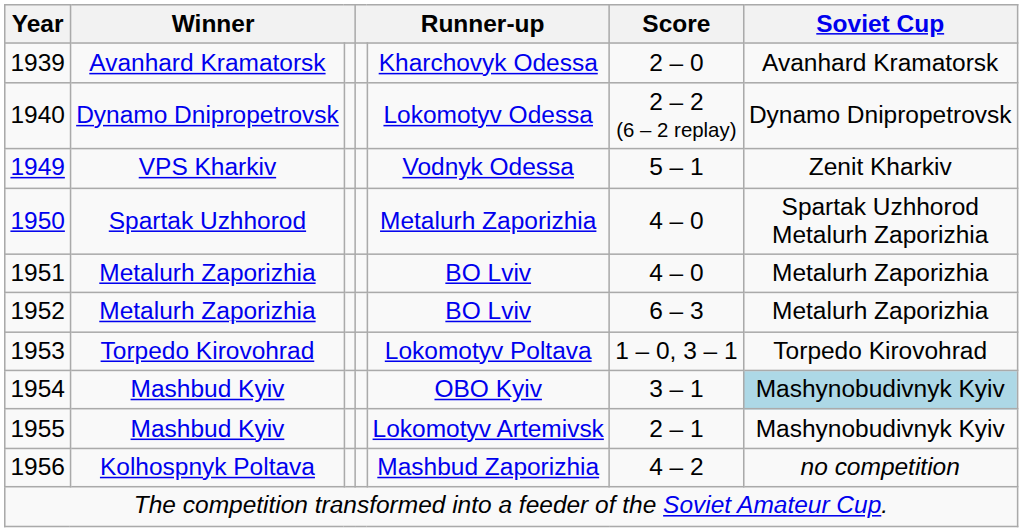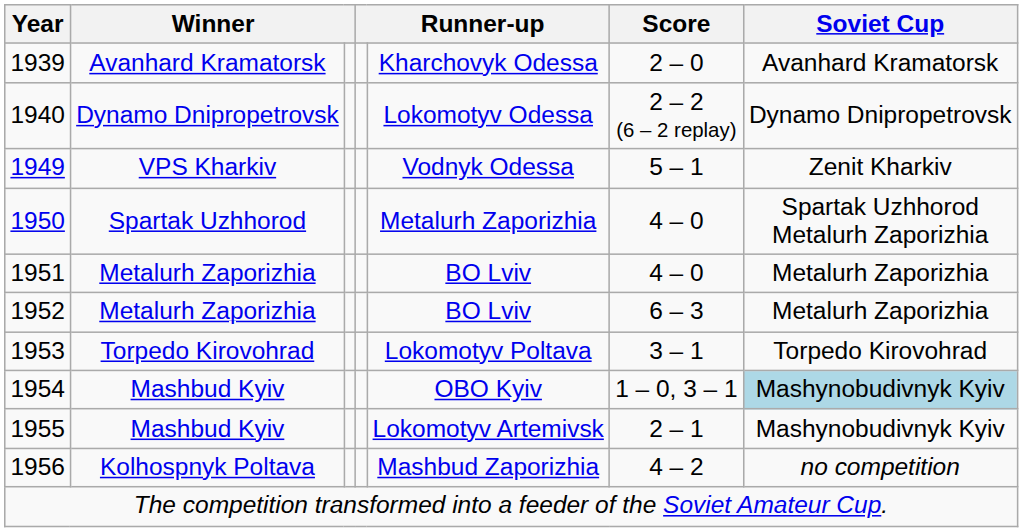1953 | Score: 1 – 0, 3 – 1 -> 3 – 1
1954 | Score: 3 – 1 -> 1 – 0, 3 – 1
